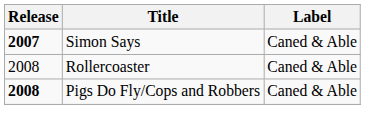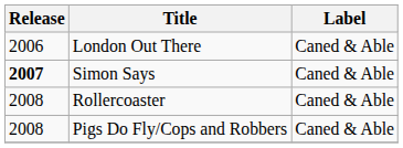+ row: 2006 | London Out There | Caned & Able
Pigs Do Fly/Cops and Robbers | Release: bold -> normal
